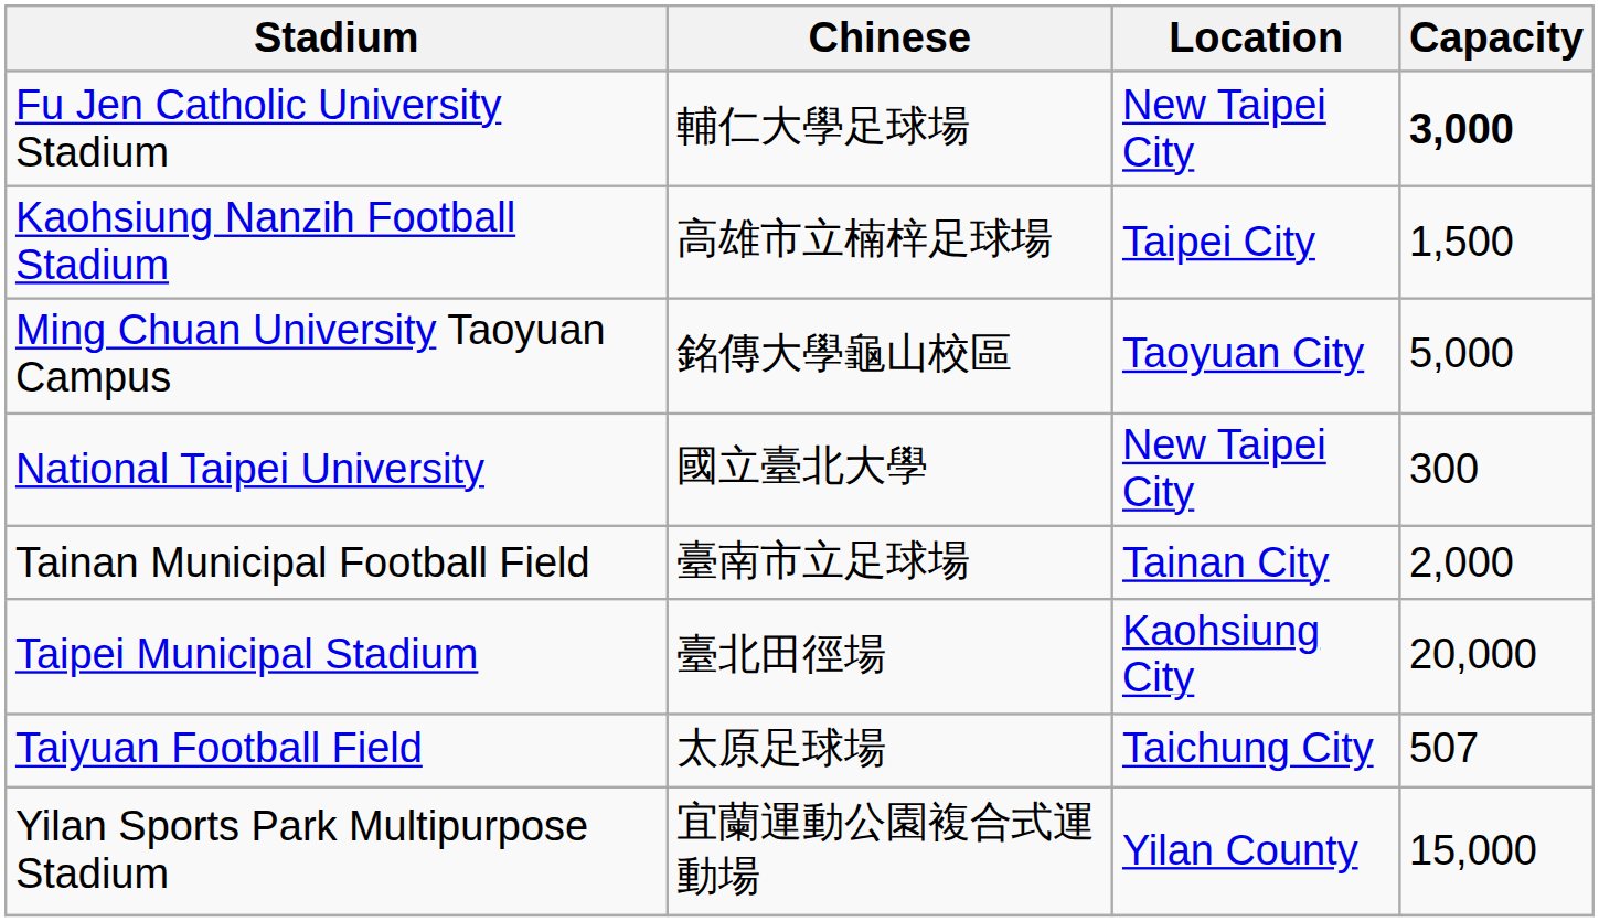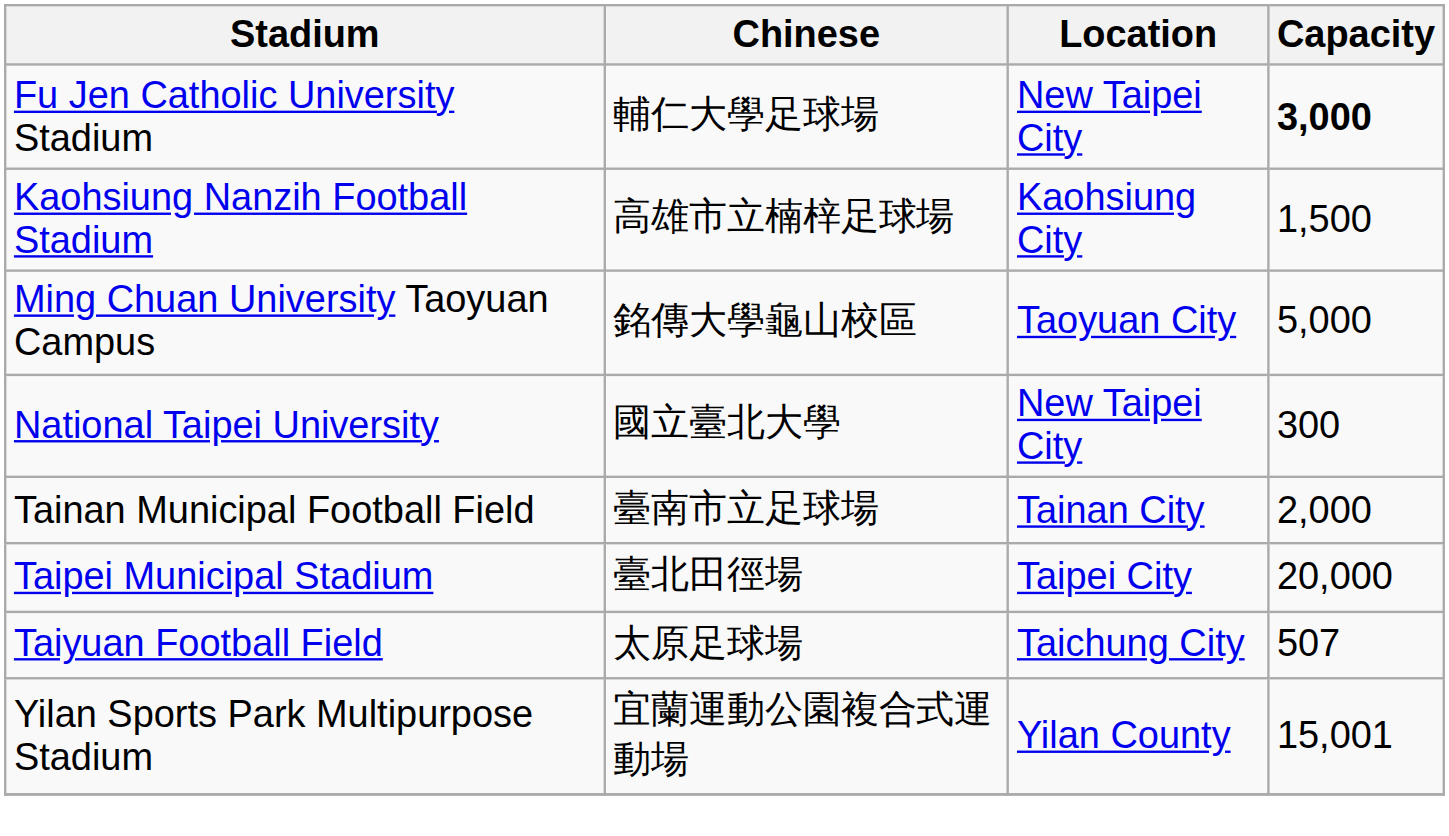Kaohsiung Nanzih Football Stadium | Location: Taipei City -> Kaohsiung City
Taipei Municipal Stadium | Location: Kaohsiung City -> Taipei City
Yilan Sports Park Multipurpose Stadium | Capacity: 15,000 -> 15,001
